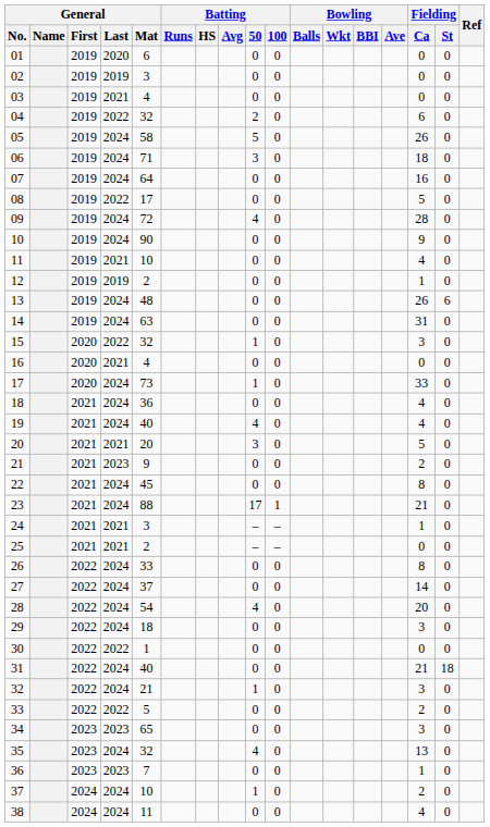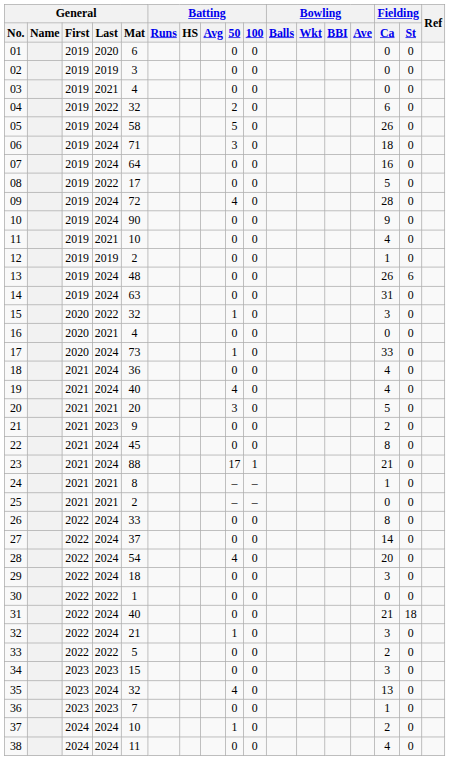24 | General / Mat: 3 -> 8
34 | General / Mat: 65 -> 15
